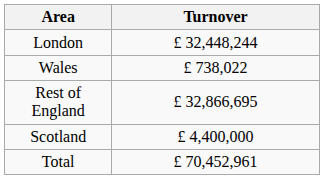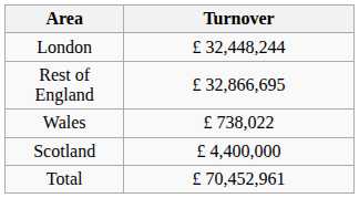rows swapped: Rest of England <-> Wales
